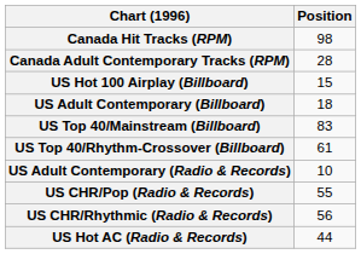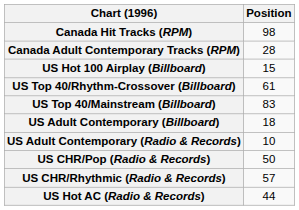rows swapped: US Adult Contemporary (Billboard) <-> US Top 40/Rhythm-Crossover (Billboard)
US CHR/Pop (Radio & Records) | Position: 55 -> 50
US CHR/Rhythmic (Radio & Records) | Position: 56 -> 57
